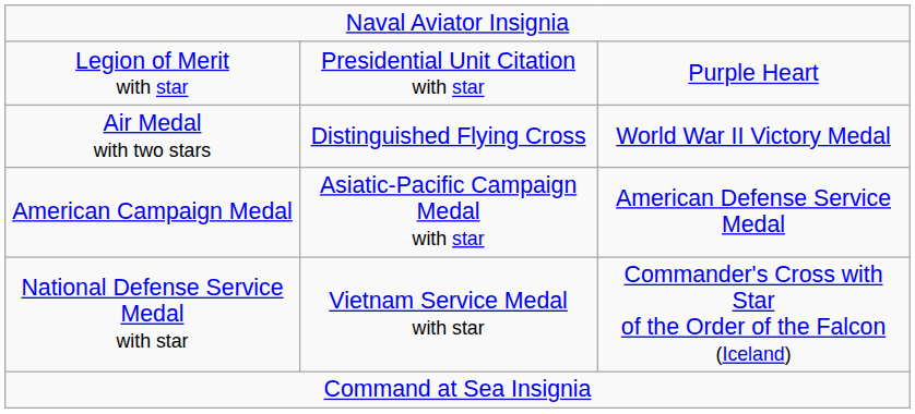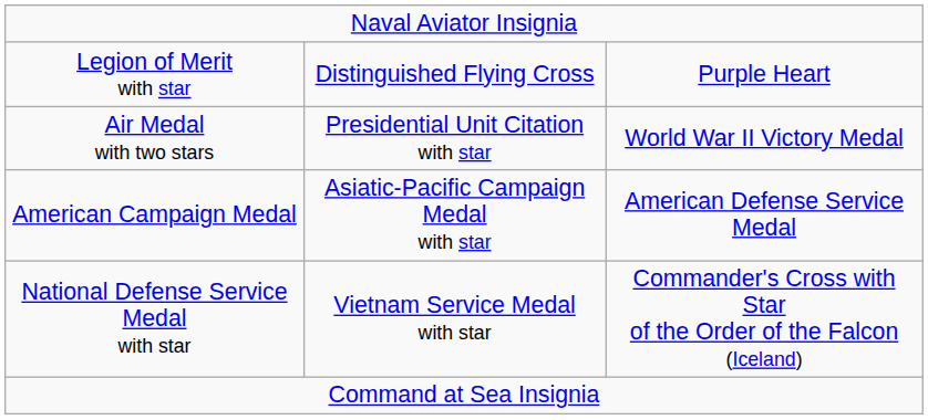Legion of Merit with star | column 2: Presidential Unit Citation with star -> Distinguished Flying Cross
Air Medal with two stars | column 2: Distinguished Flying Cross -> Presidential Unit Citation with star
